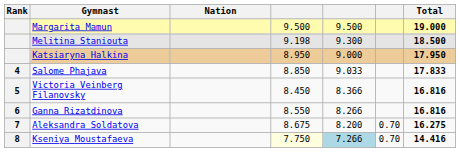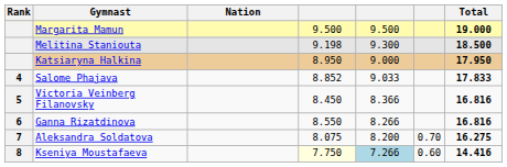Salome Phajava | column 4: 8.850 -> 8.852
Aleksandra Soldatova | column 4: 8.675 -> 8.075
Kseniya Moustafaeva | column 6: 0.70 -> 0.60
